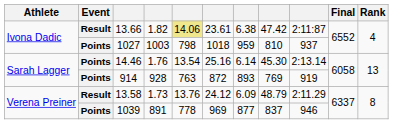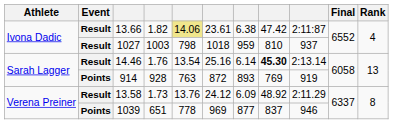1027 | Event: Points -> Result
14.46 | Event: Points -> Result
14.46 | column 8: normal -> bold
13.58 | column 8: 48.79 -> 48.92
1039 | column 4: 891 -> 651
